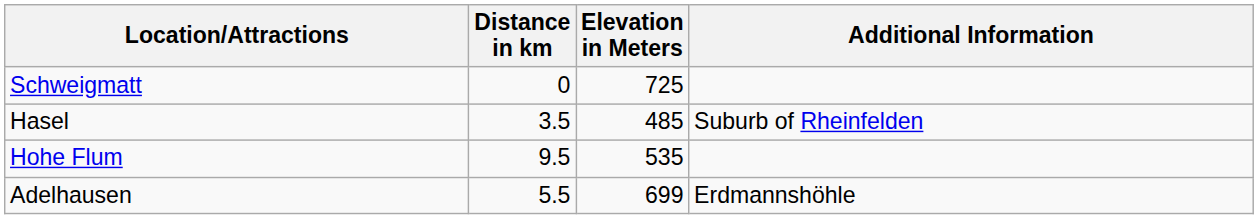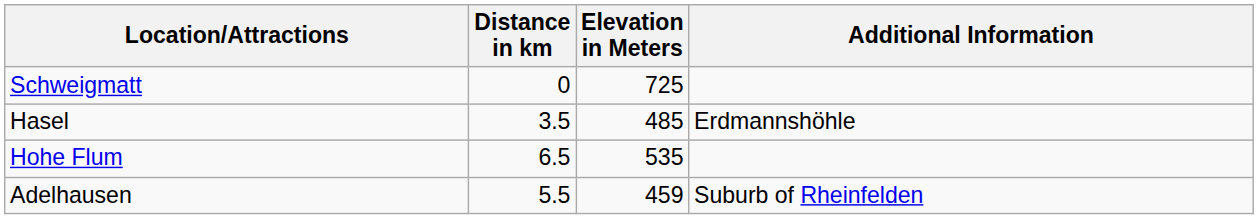Hasel | Additional Information: Suburb of Rheinfelden -> Erdmannshöhle
Hohe Flum | Distance in km: 9.5 -> 6.5
Adelhausen | Elevation in Meters: 699 -> 459
Adelhausen | Additional Information: Erdmannshöhle -> Suburb of Rheinfelden
